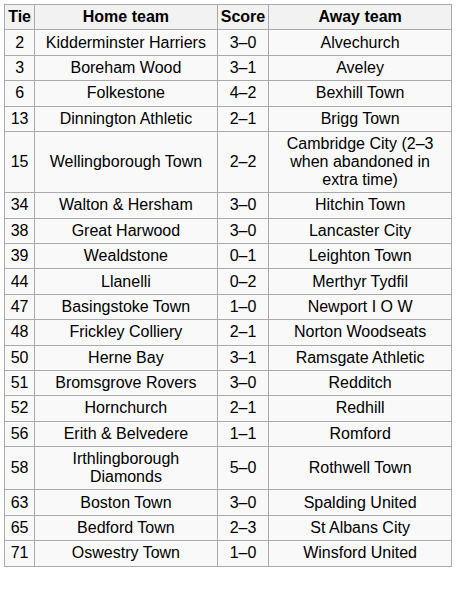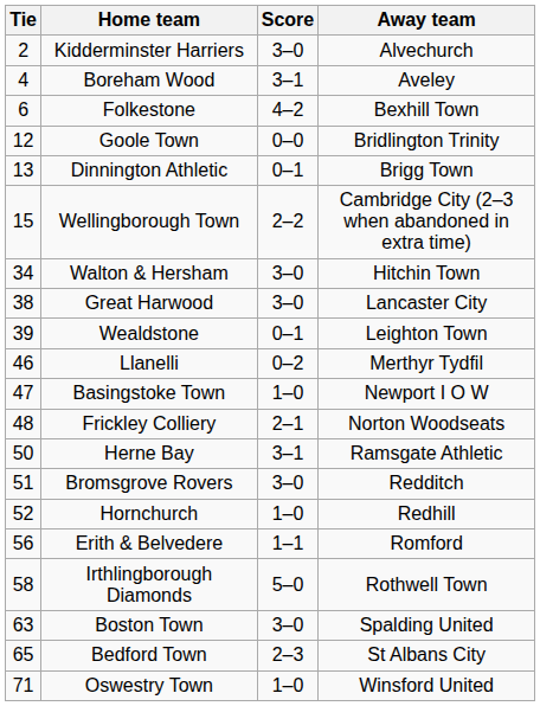Boreham Wood | Tie: 3 -> 4
+ row: 12 | Goole Town | 0–0 | Bridlington Trinity
Dinnington Athletic | Score: 2–1 -> 0–1
Llanelli | Tie: 44 -> 46
Hornchurch | Score: 2–1 -> 1–0
